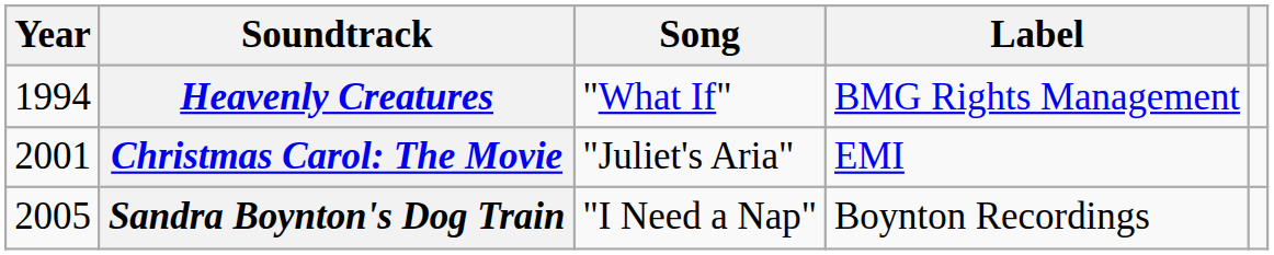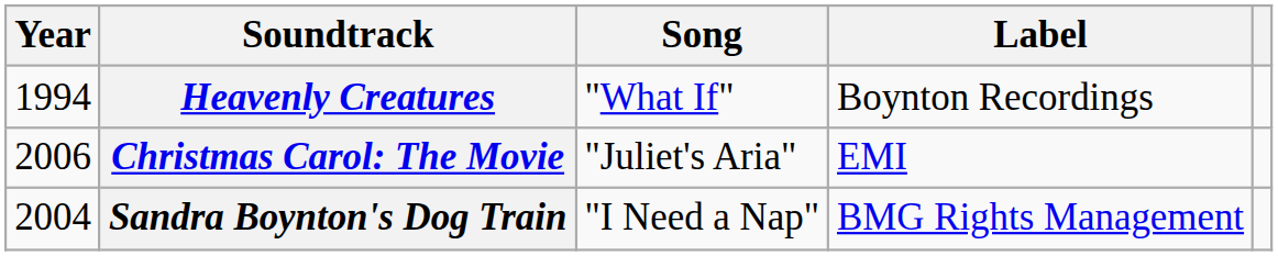Heavenly Creatures | Label: BMG Rights Management -> Boynton Recordings
Christmas Carol: The Movie | Year: 2001 -> 2006
Sandra Boynton's Dog Train | Year: 2005 -> 2004
Sandra Boynton's Dog Train | Label: Boynton Recordings -> BMG Rights Management
